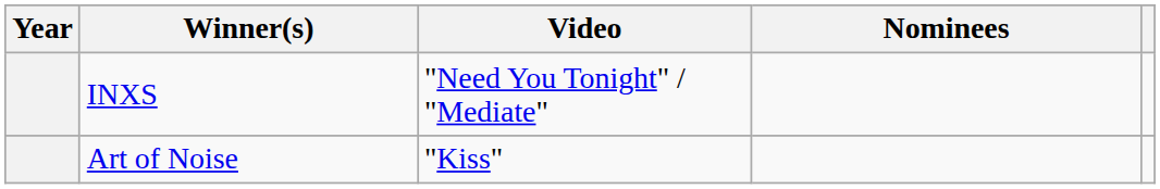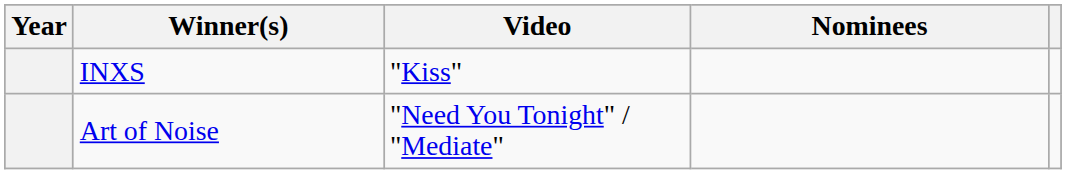INXS | Video: "Need You Tonight" / "Mediate" -> "Kiss"
Art of Noise | Video: "Kiss" -> "Need You Tonight" / "Mediate"
